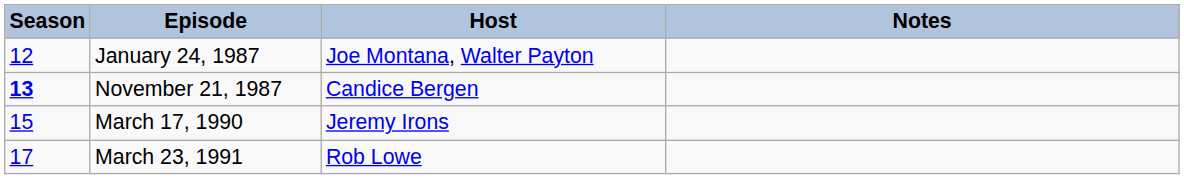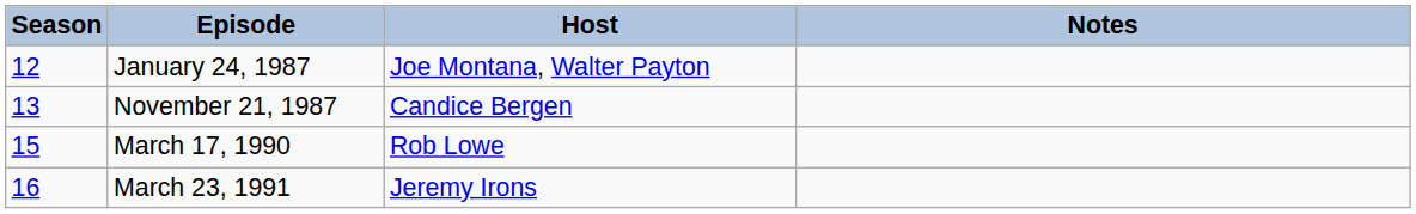November 21, 1987 | Season: bold -> normal
March 17, 1990 | Host: Jeremy Irons -> Rob Lowe
March 23, 1991 | Season: 17 -> 16
March 23, 1991 | Host: Rob Lowe -> Jeremy Irons
